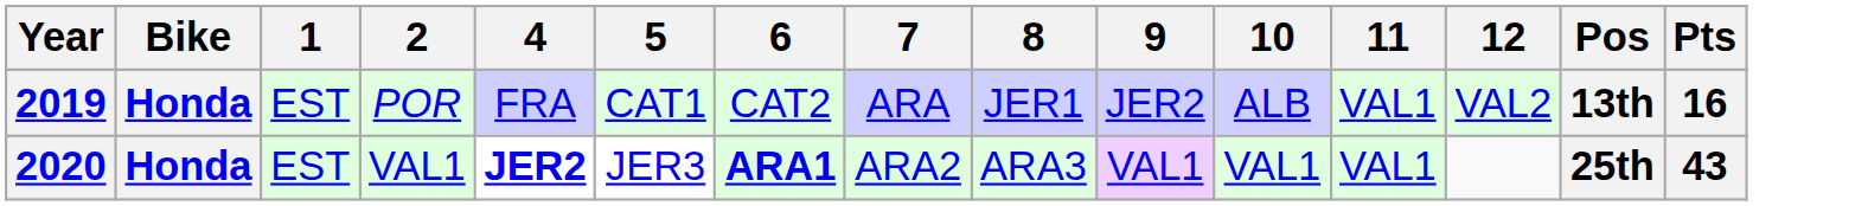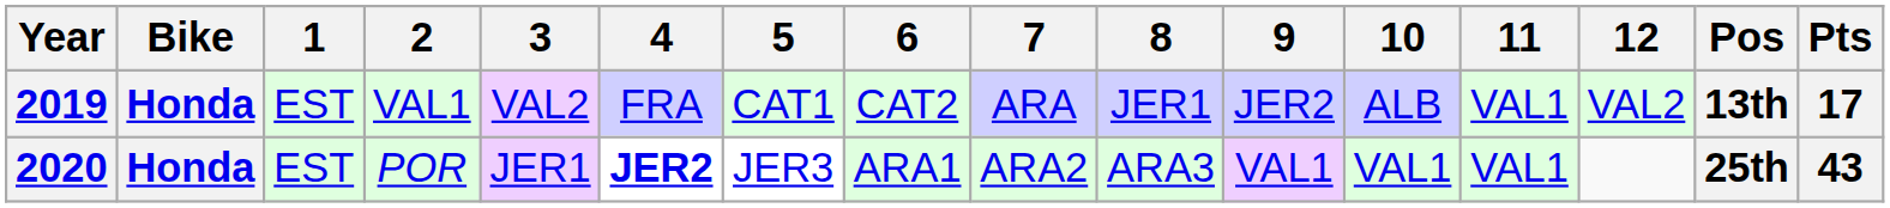+ column: 3 | VAL2 | JER1
2019 | 2: POR -> VAL1
2019 | Pts: 16 -> 17
2020 | 2: VAL1 -> POR
2020 | 6: bold -> normal
